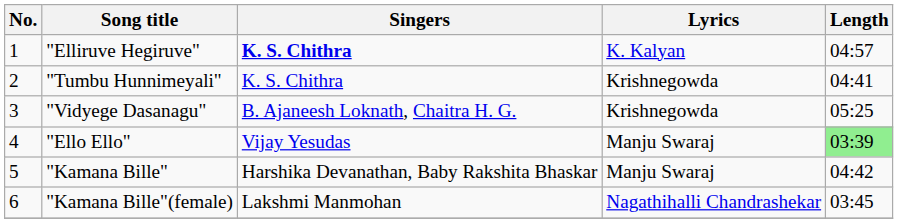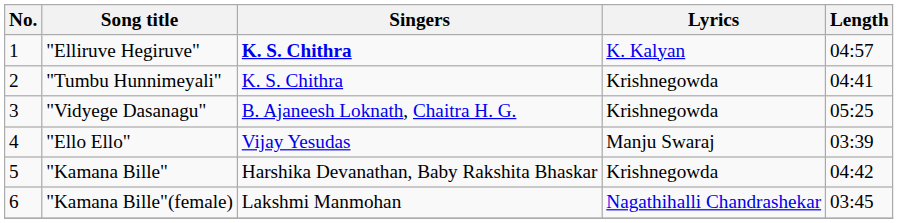"Ello Ello" | Length: lightgreen background -> no background
"Kamana Bille" | Lyrics: Manju Swaraj -> Krishnegowda
